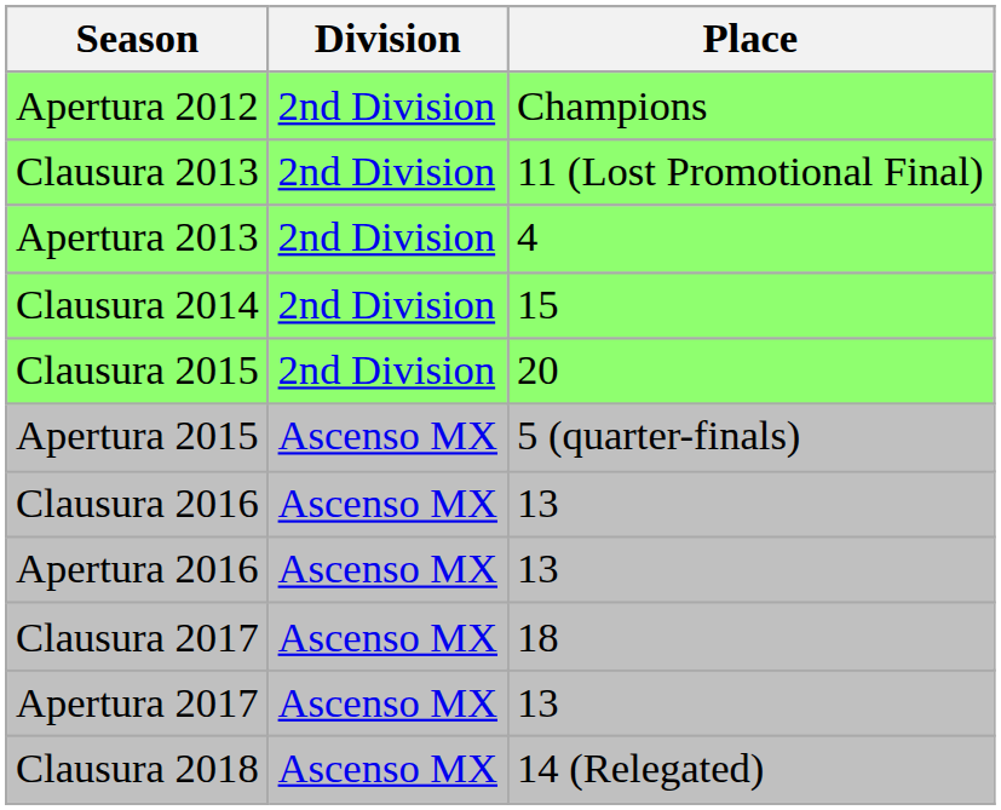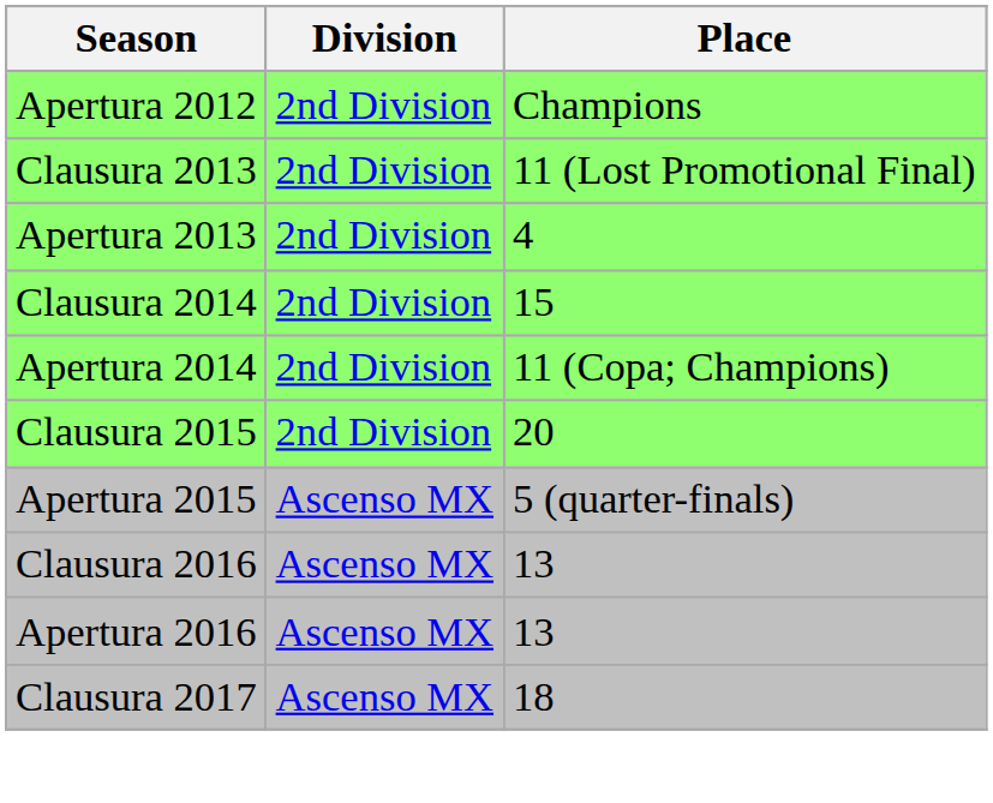+ row: Apertura 2014 | 2nd Division | 11 (Copa; Champions)
- row: Apertura 2017 | Ascenso MX | 13
- row: Clausura 2018 | Ascenso MX | 14 (Relegated)
